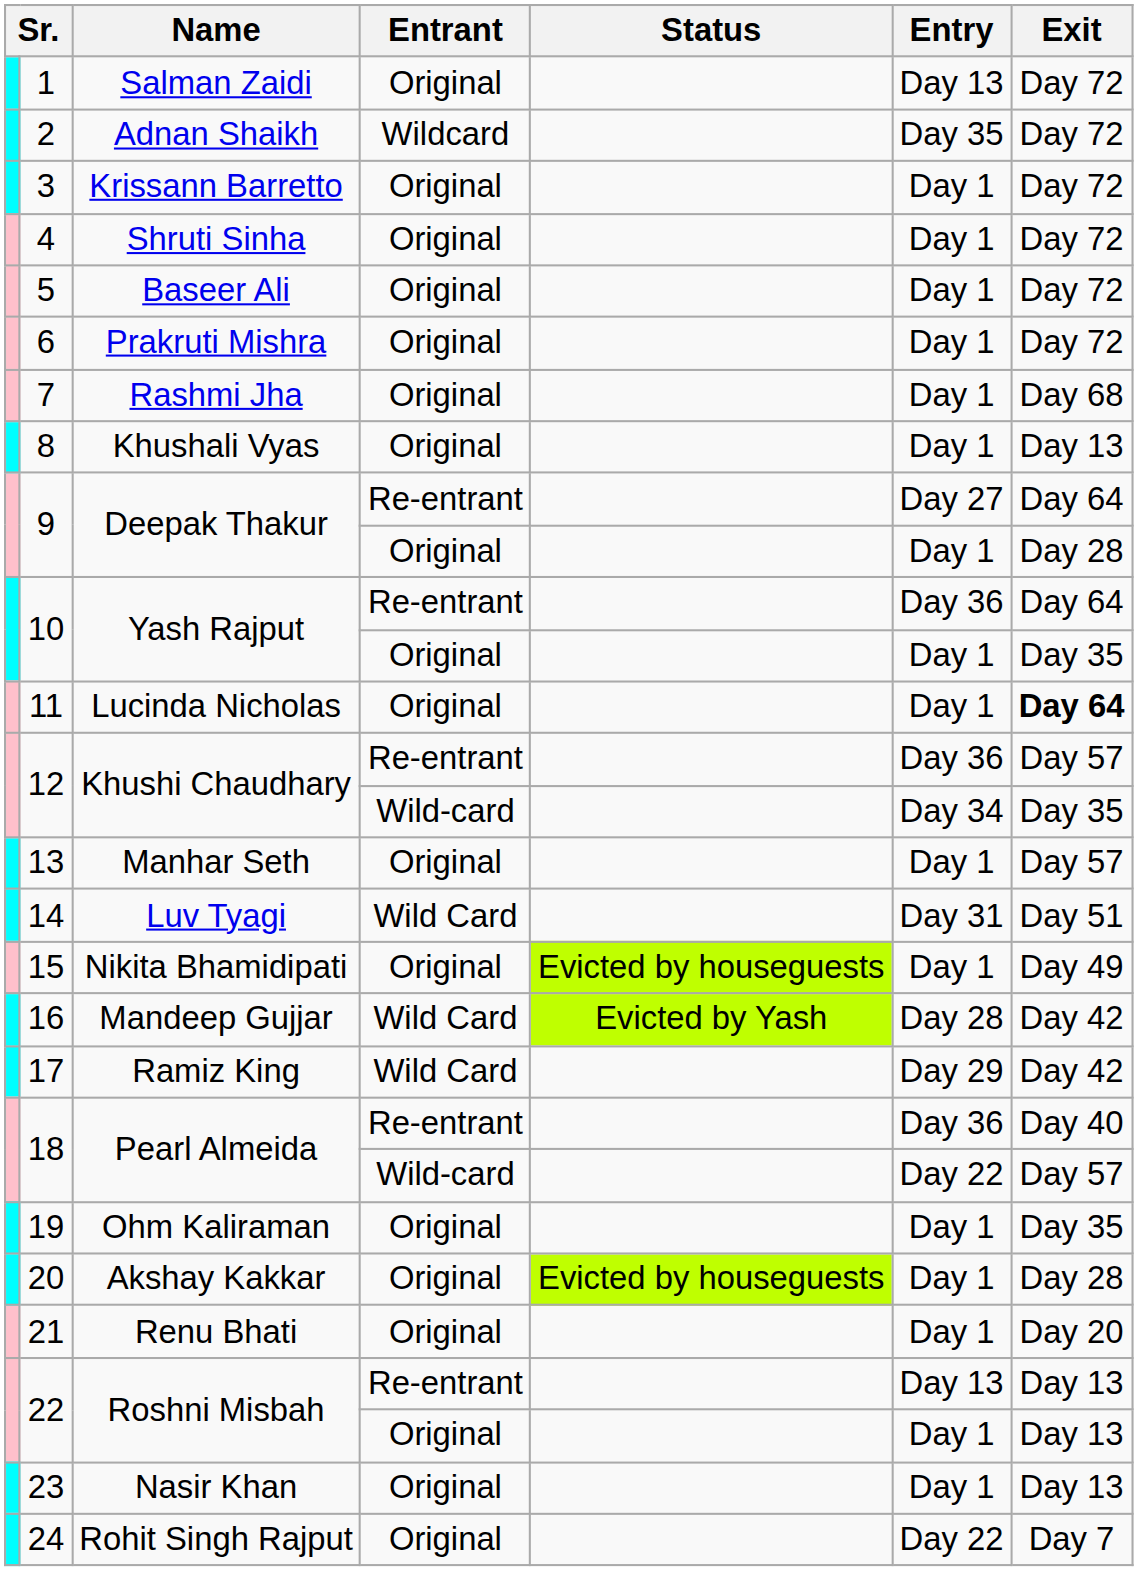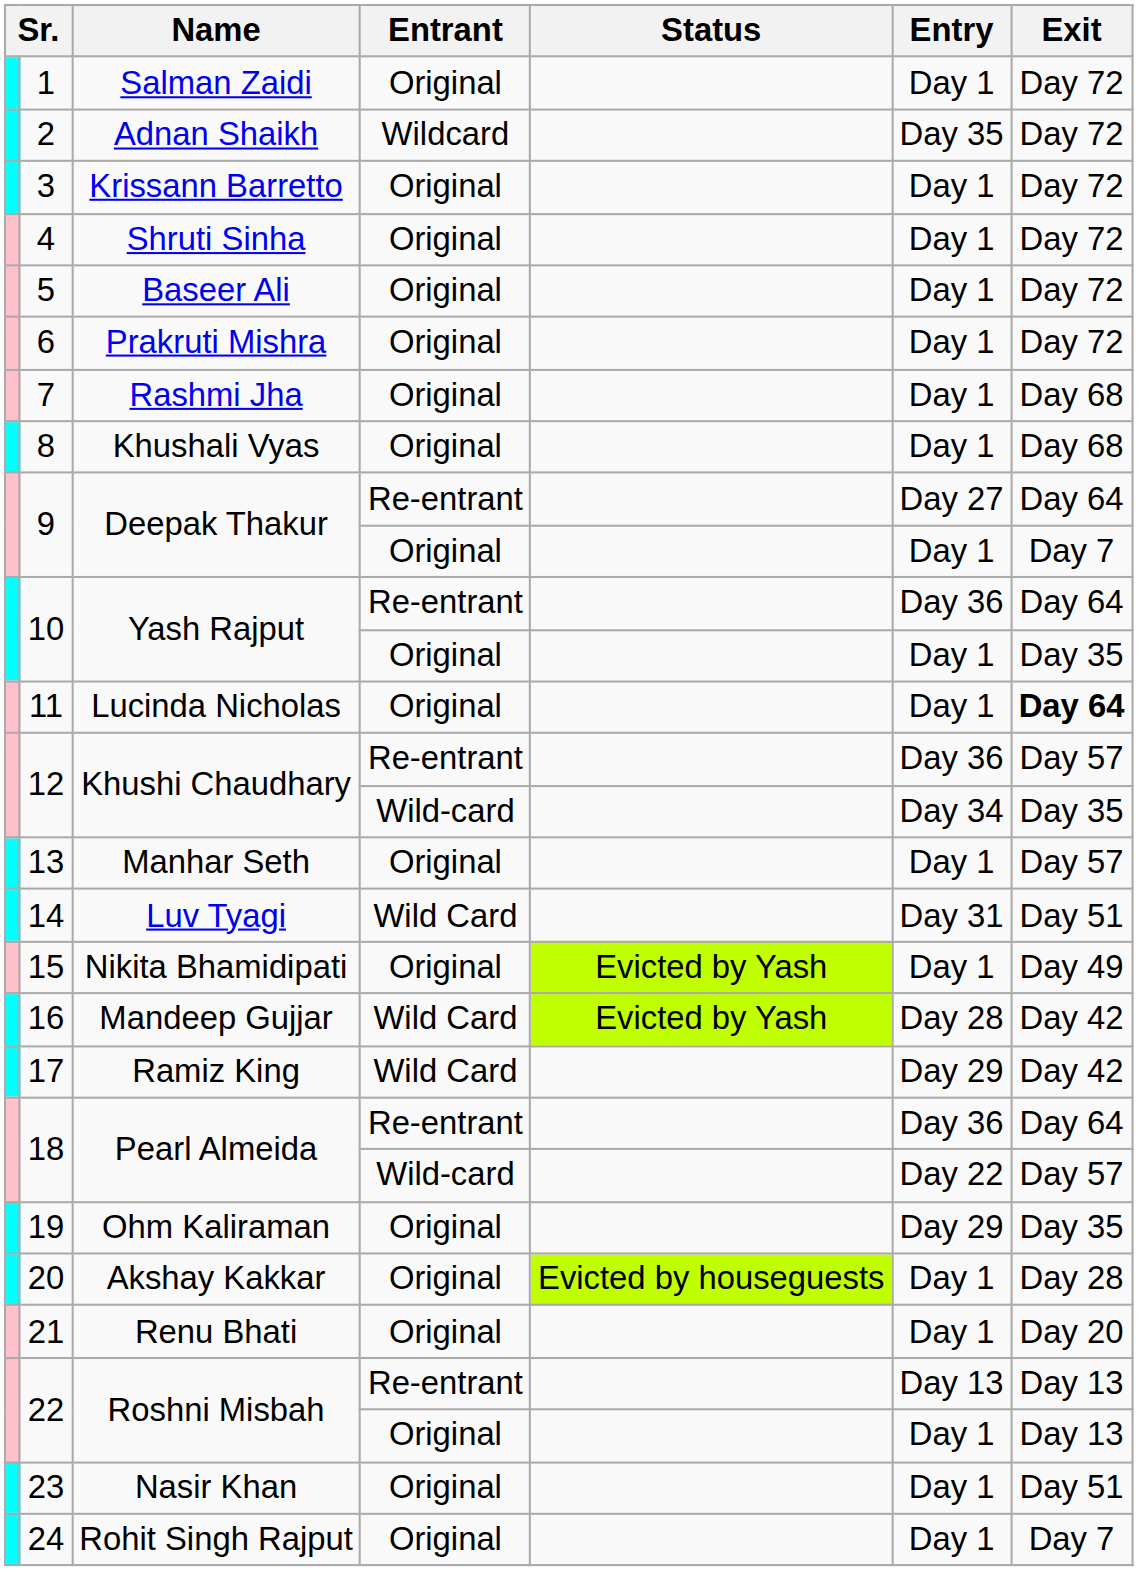1 | Entry: Day 13 -> Day 1
8 | Exit: Day 13 -> Day 68
9 / Original | Exit: Day 28 -> Day 7
15 | Status: Evicted by houseguests -> Evicted by Yash
18 / Re-entrant | Exit: Day 40 -> Day 64
19 | Entry: Day 1 -> Day 29
23 | Exit: Day 13 -> Day 51
24 | Entry: Day 22 -> Day 1
